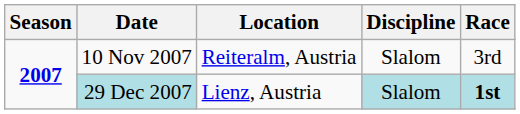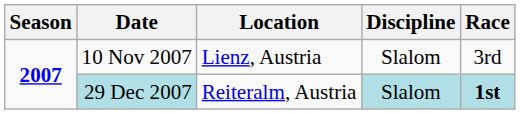10 Nov 2007 | Location: Reiteralm, Austria -> Lienz, Austria
29 Dec 2007 | Location: Lienz, Austria -> Reiteralm, Austria
